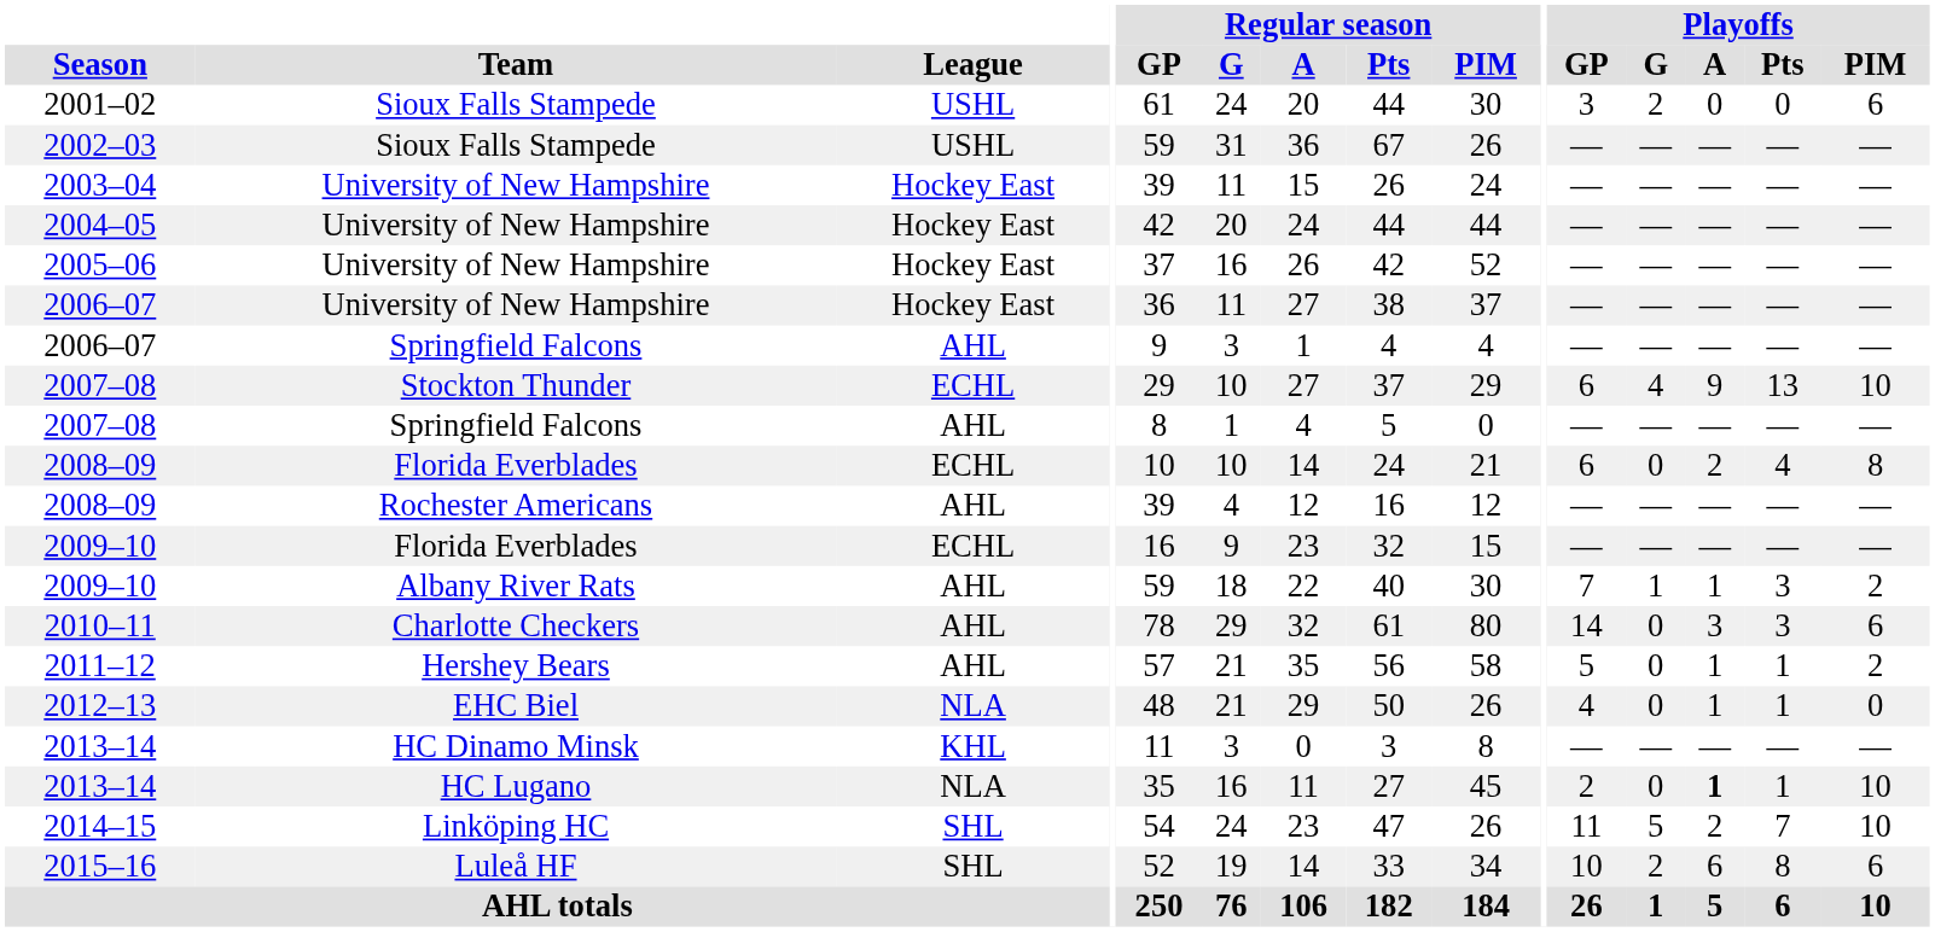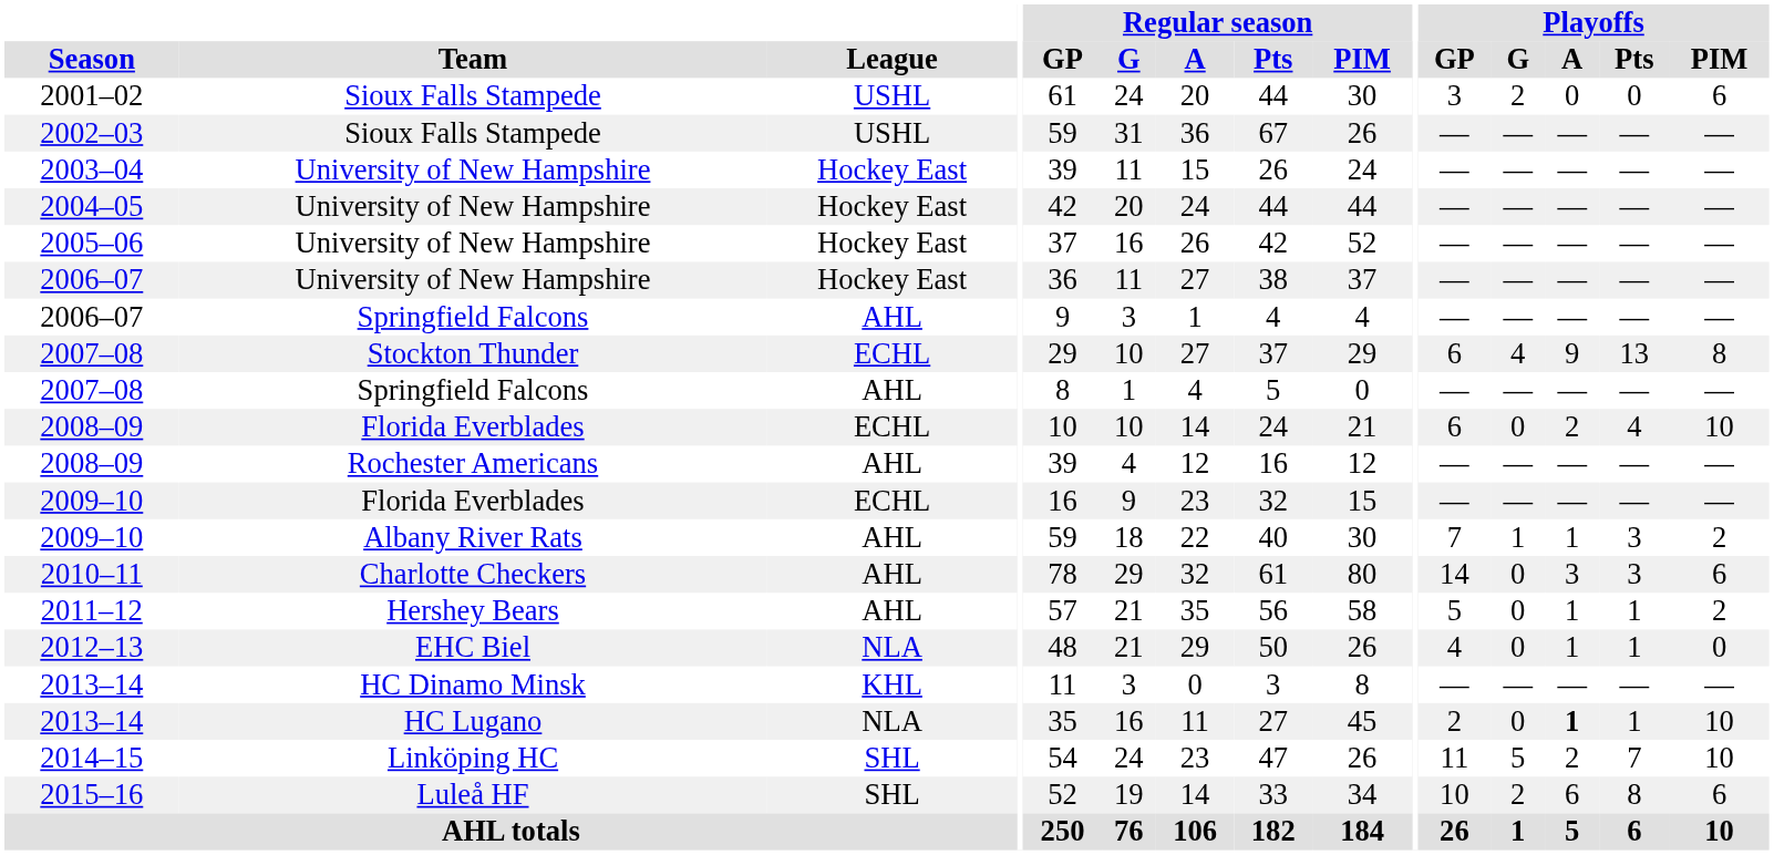2007–08 / Stockton Thunder | Playoffs / PIM: 10 -> 8
2008–09 / Florida Everblades | Playoffs / PIM: 8 -> 10
